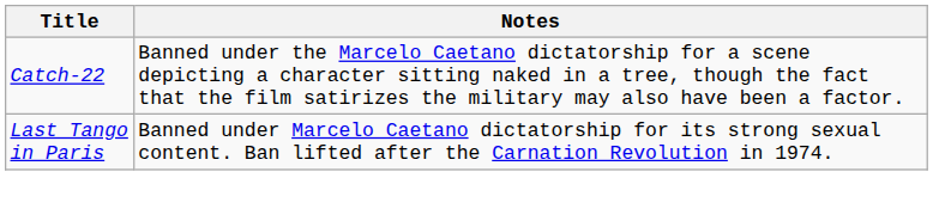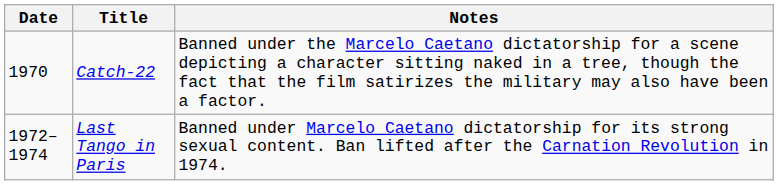+ column: Date | 1970 | 1972–1974
